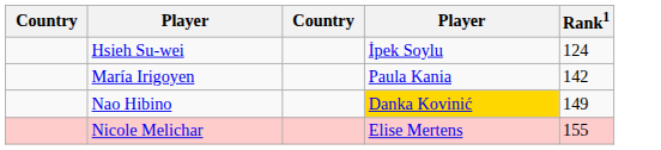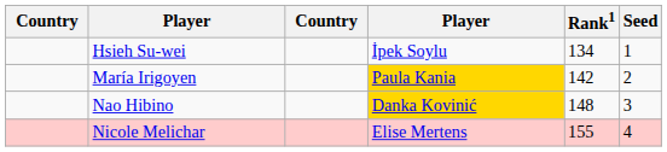+ column: Seed | 1 | 2 | 3 | 4
Hsieh Su-wei | Rank1: 124 -> 134
María Irigoyen | column 4: no background -> gold background
Nao Hibino | Rank1: 149 -> 148
